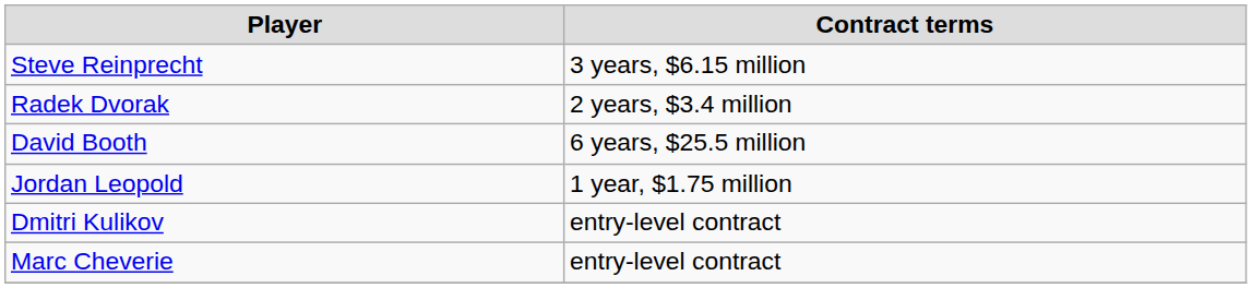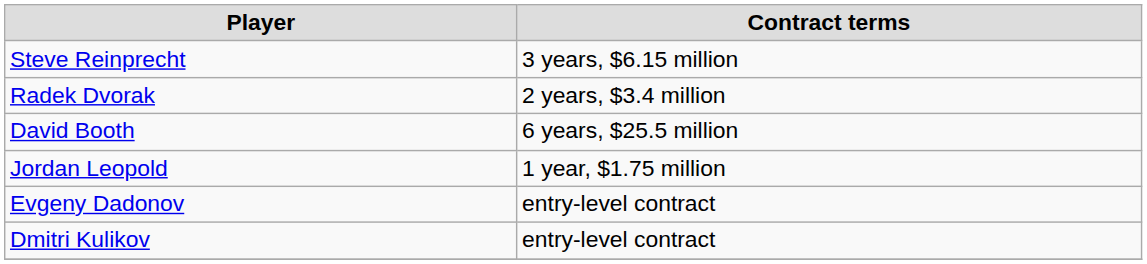+ row: Evgeny Dadonov | entry-level contract
- row: Marc Cheverie | entry-level contract
